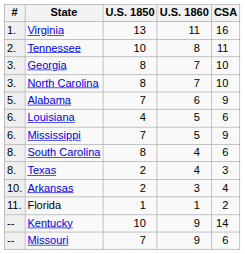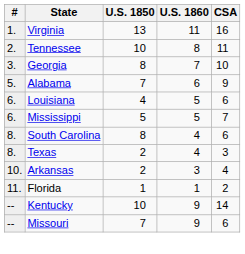- row: 3. | North Carolina | 8 | 7 | 10
Mississippi | U.S. 1850: 7 -> 5
Mississippi | CSA: 9 -> 7
